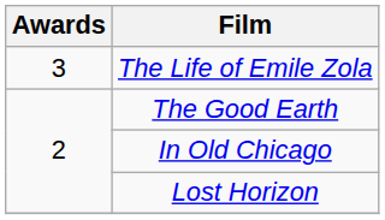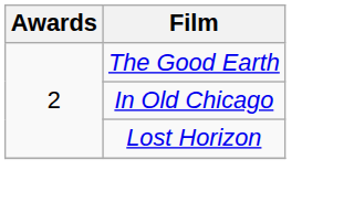- row: 3 | The Life of Emile Zola
